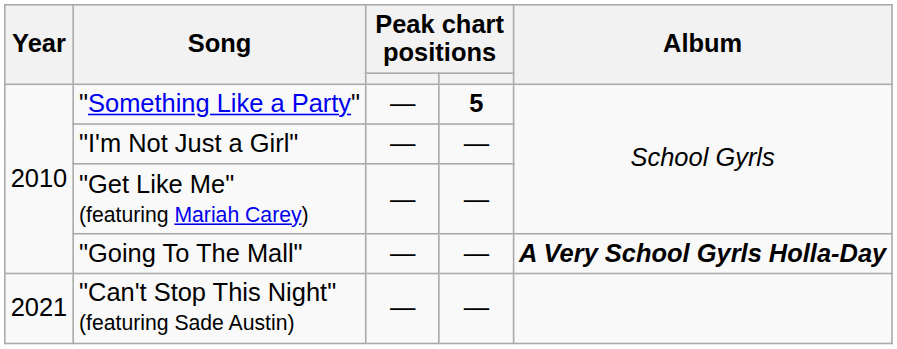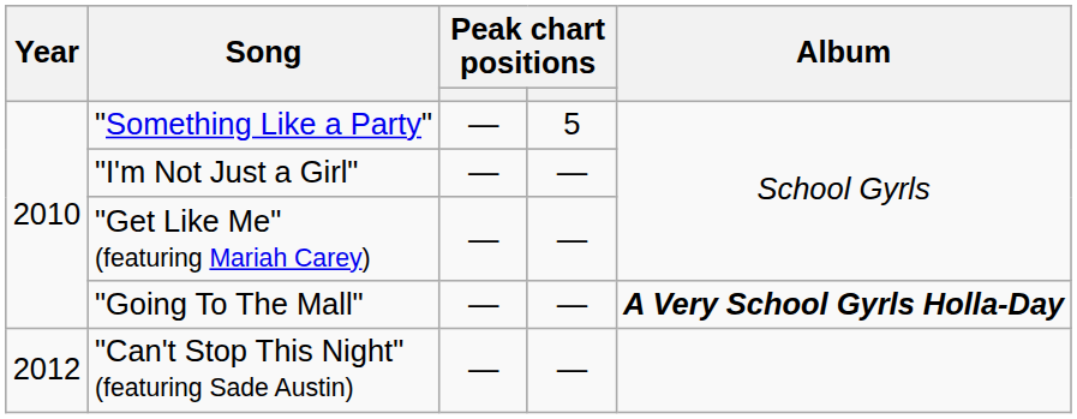"Something Like a Party" | column 4: bold -> normal
"Can't Stop This Night" (featuring Sade Austin) | Year: 2021 -> 2012
